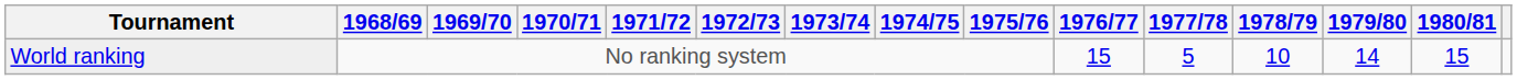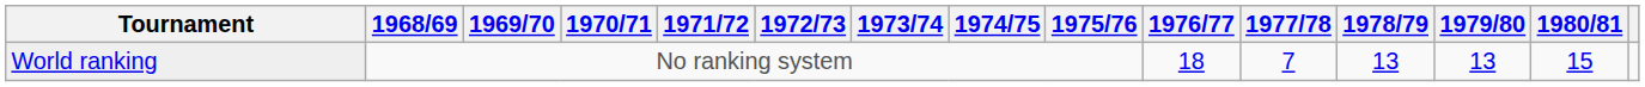World ranking | 1976/77: 15 -> 18
World ranking | 1977/78: 5 -> 7
World ranking | 1978/79: 10 -> 13
World ranking | 1979/80: 14 -> 13
